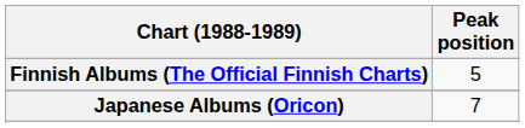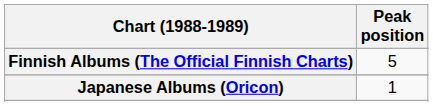Japanese Albums (Oricon) | Peak position: 7 -> 1
